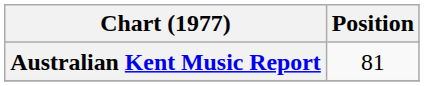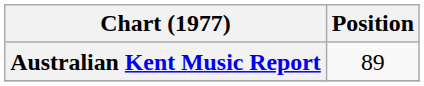Australian Kent Music Report | Position: 81 -> 89
